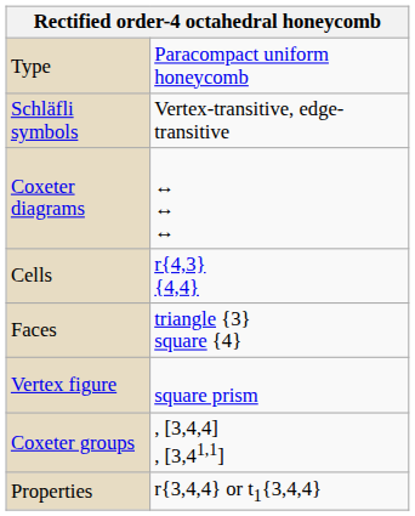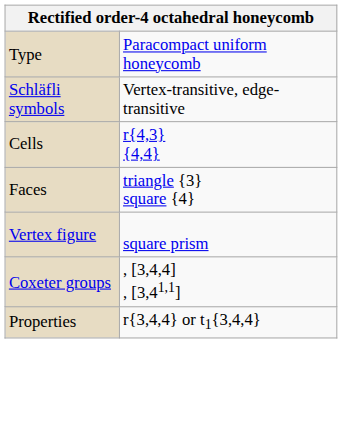- row: Coxeter diagrams | ↔ ↔ ↔
